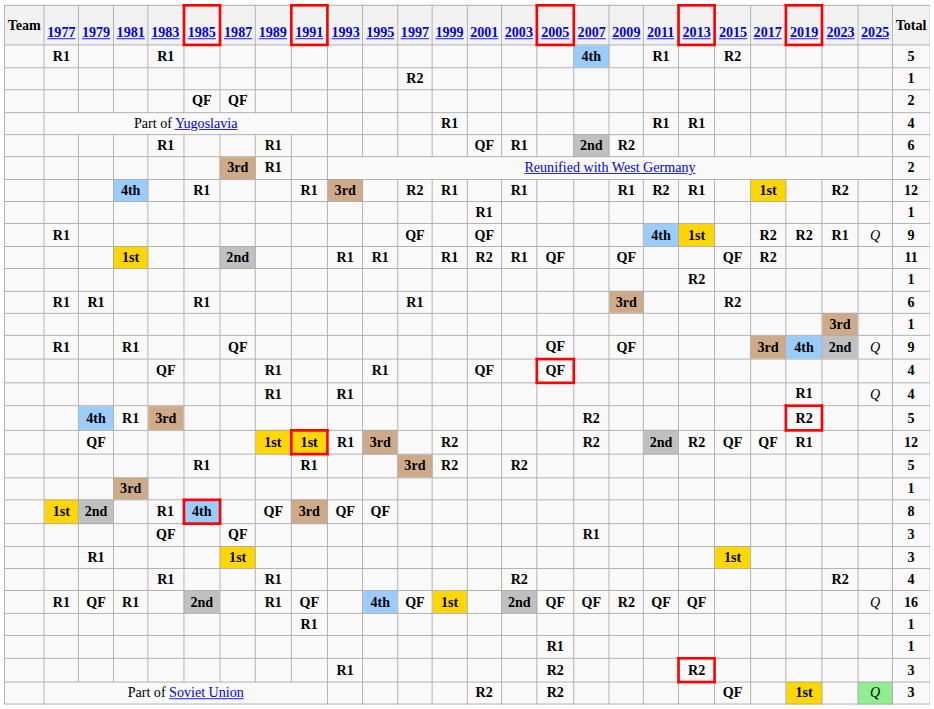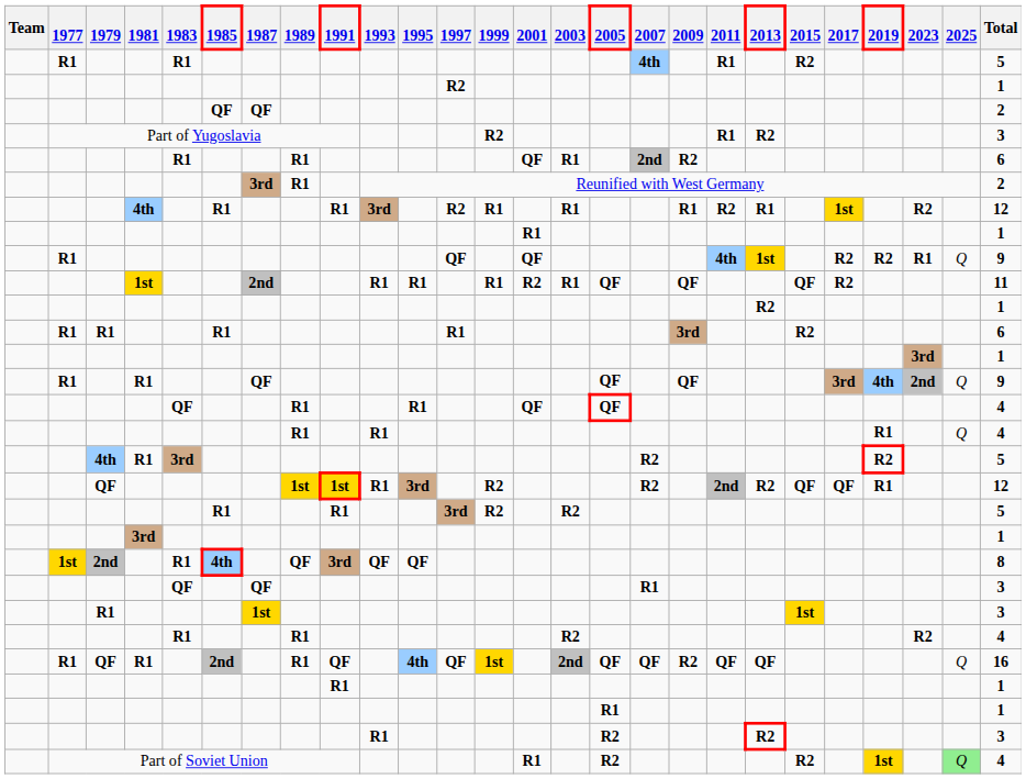Part of Yugoslavia | 1999: R1 -> R2
Part of Yugoslavia | 2013: R1 -> R2
Part of Yugoslavia | Total: 4 -> 3
Part of Soviet Union | 2001: R2 -> R1
Part of Soviet Union | 2015: QF -> R2
Part of Soviet Union | Total: 3 -> 4
